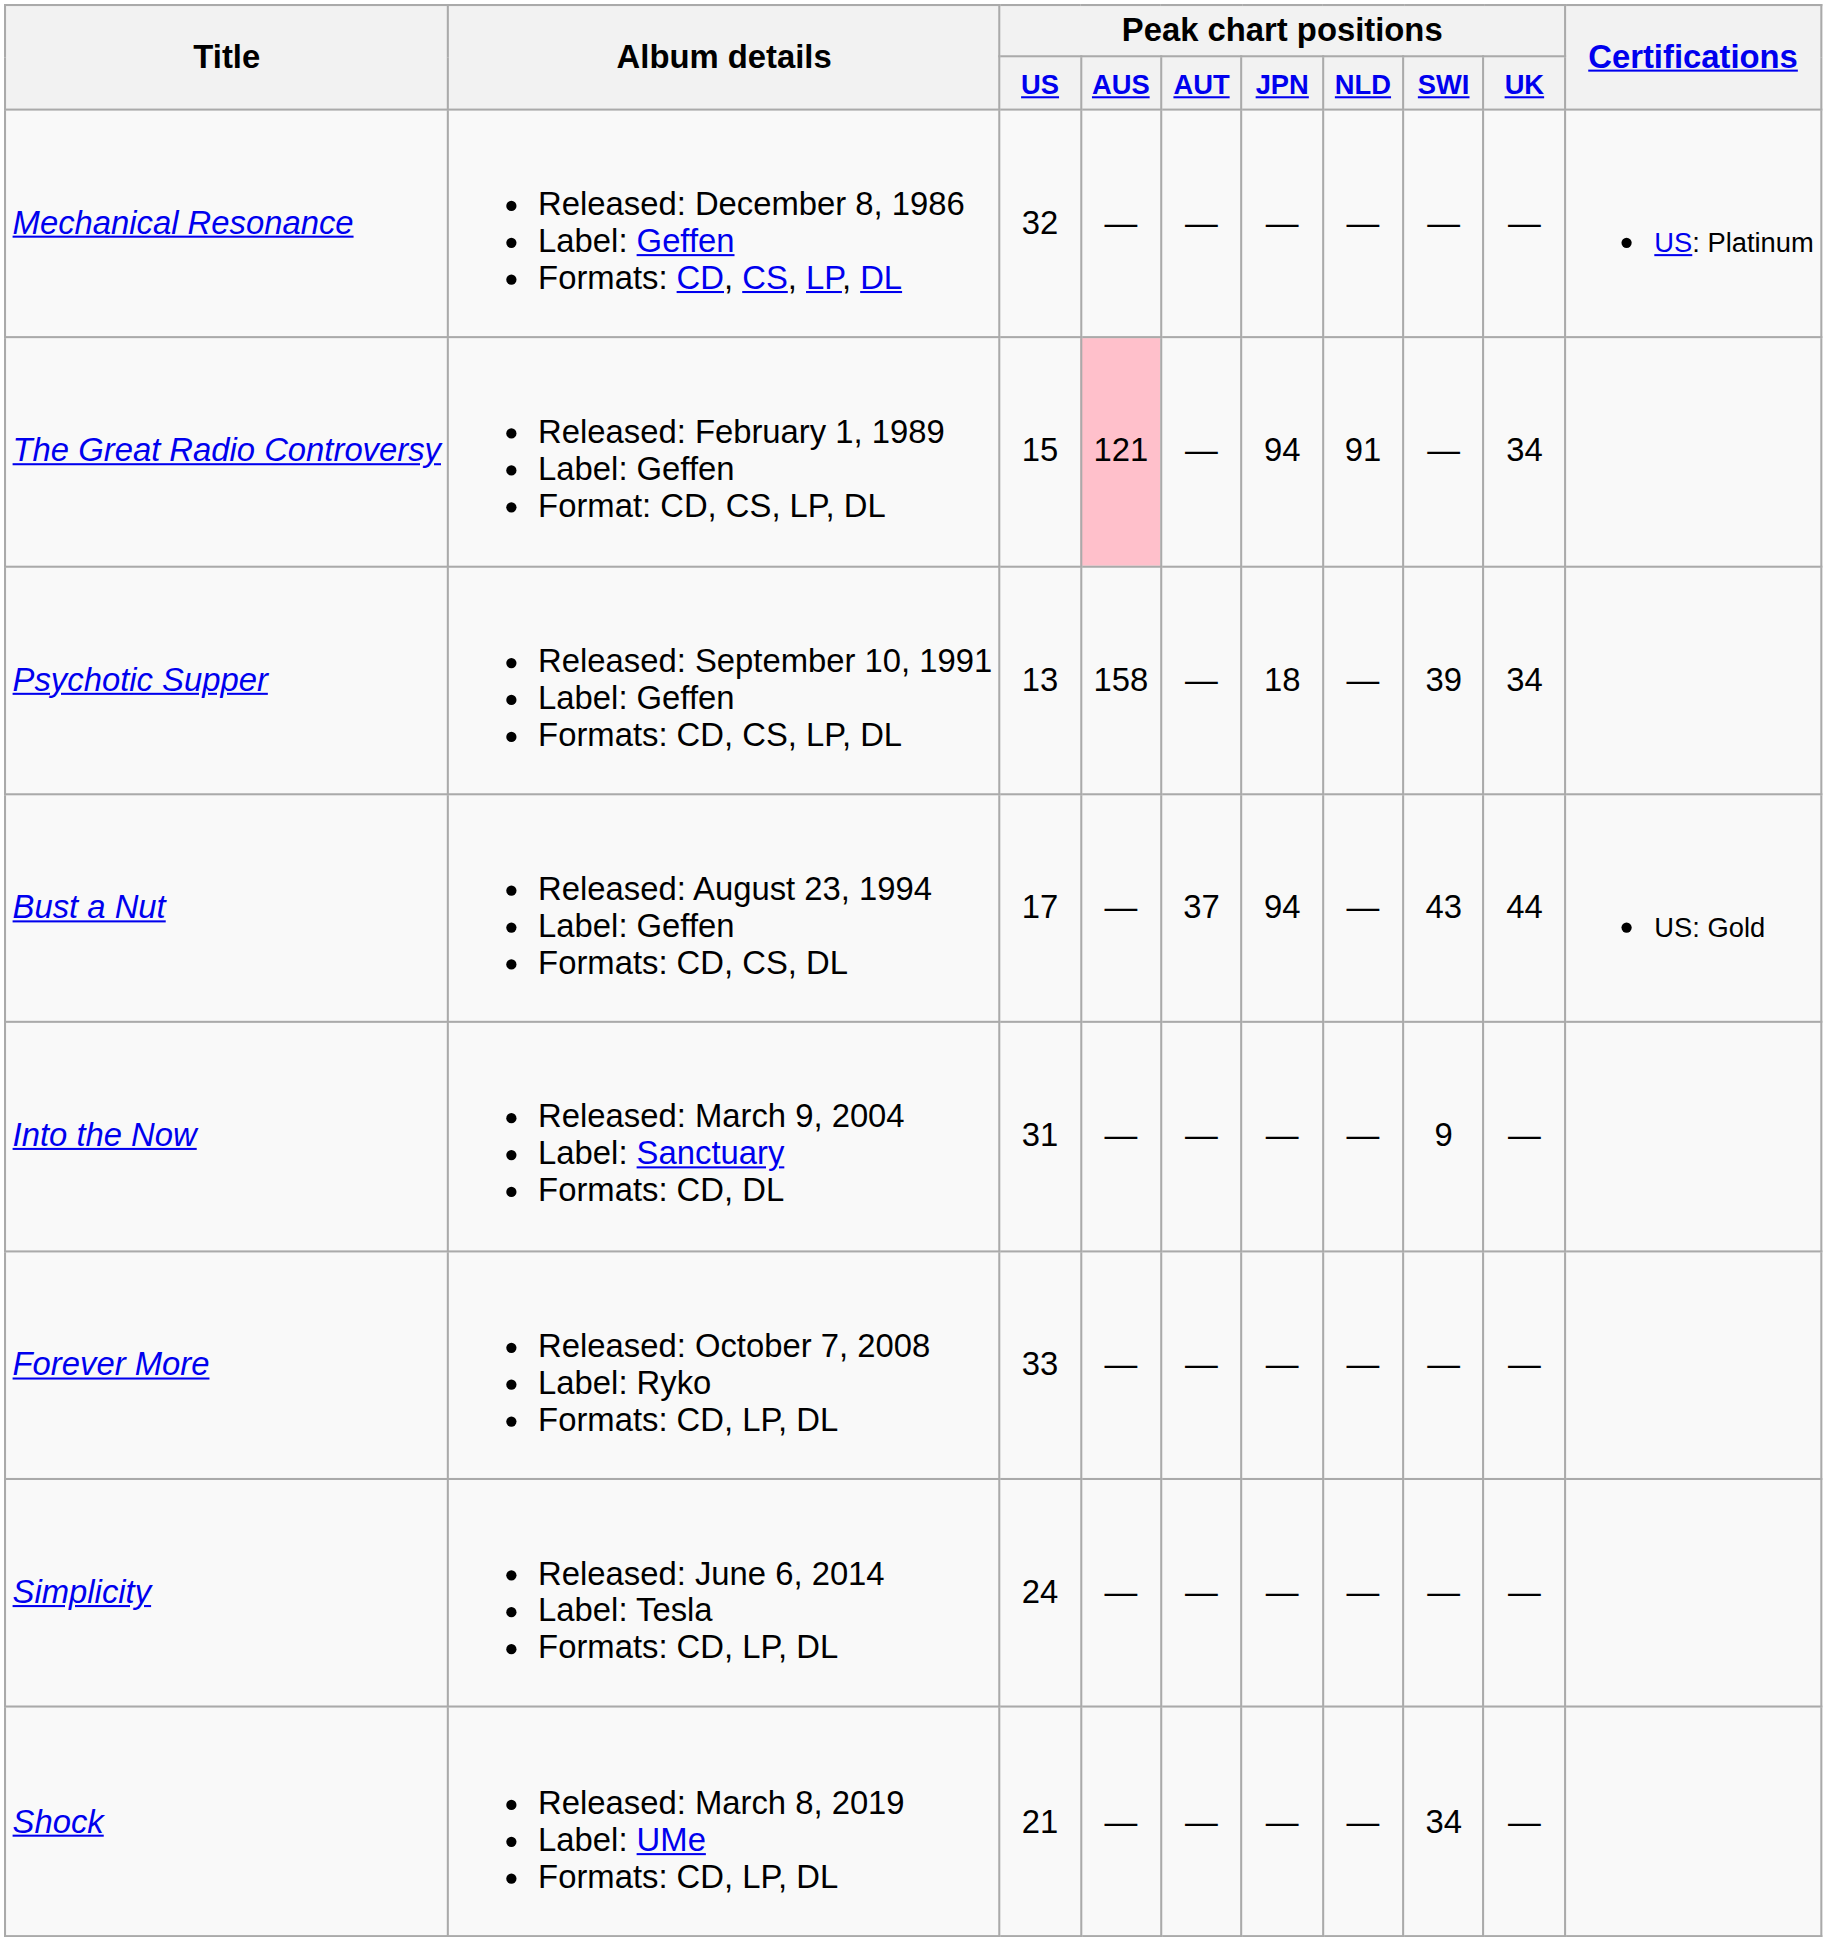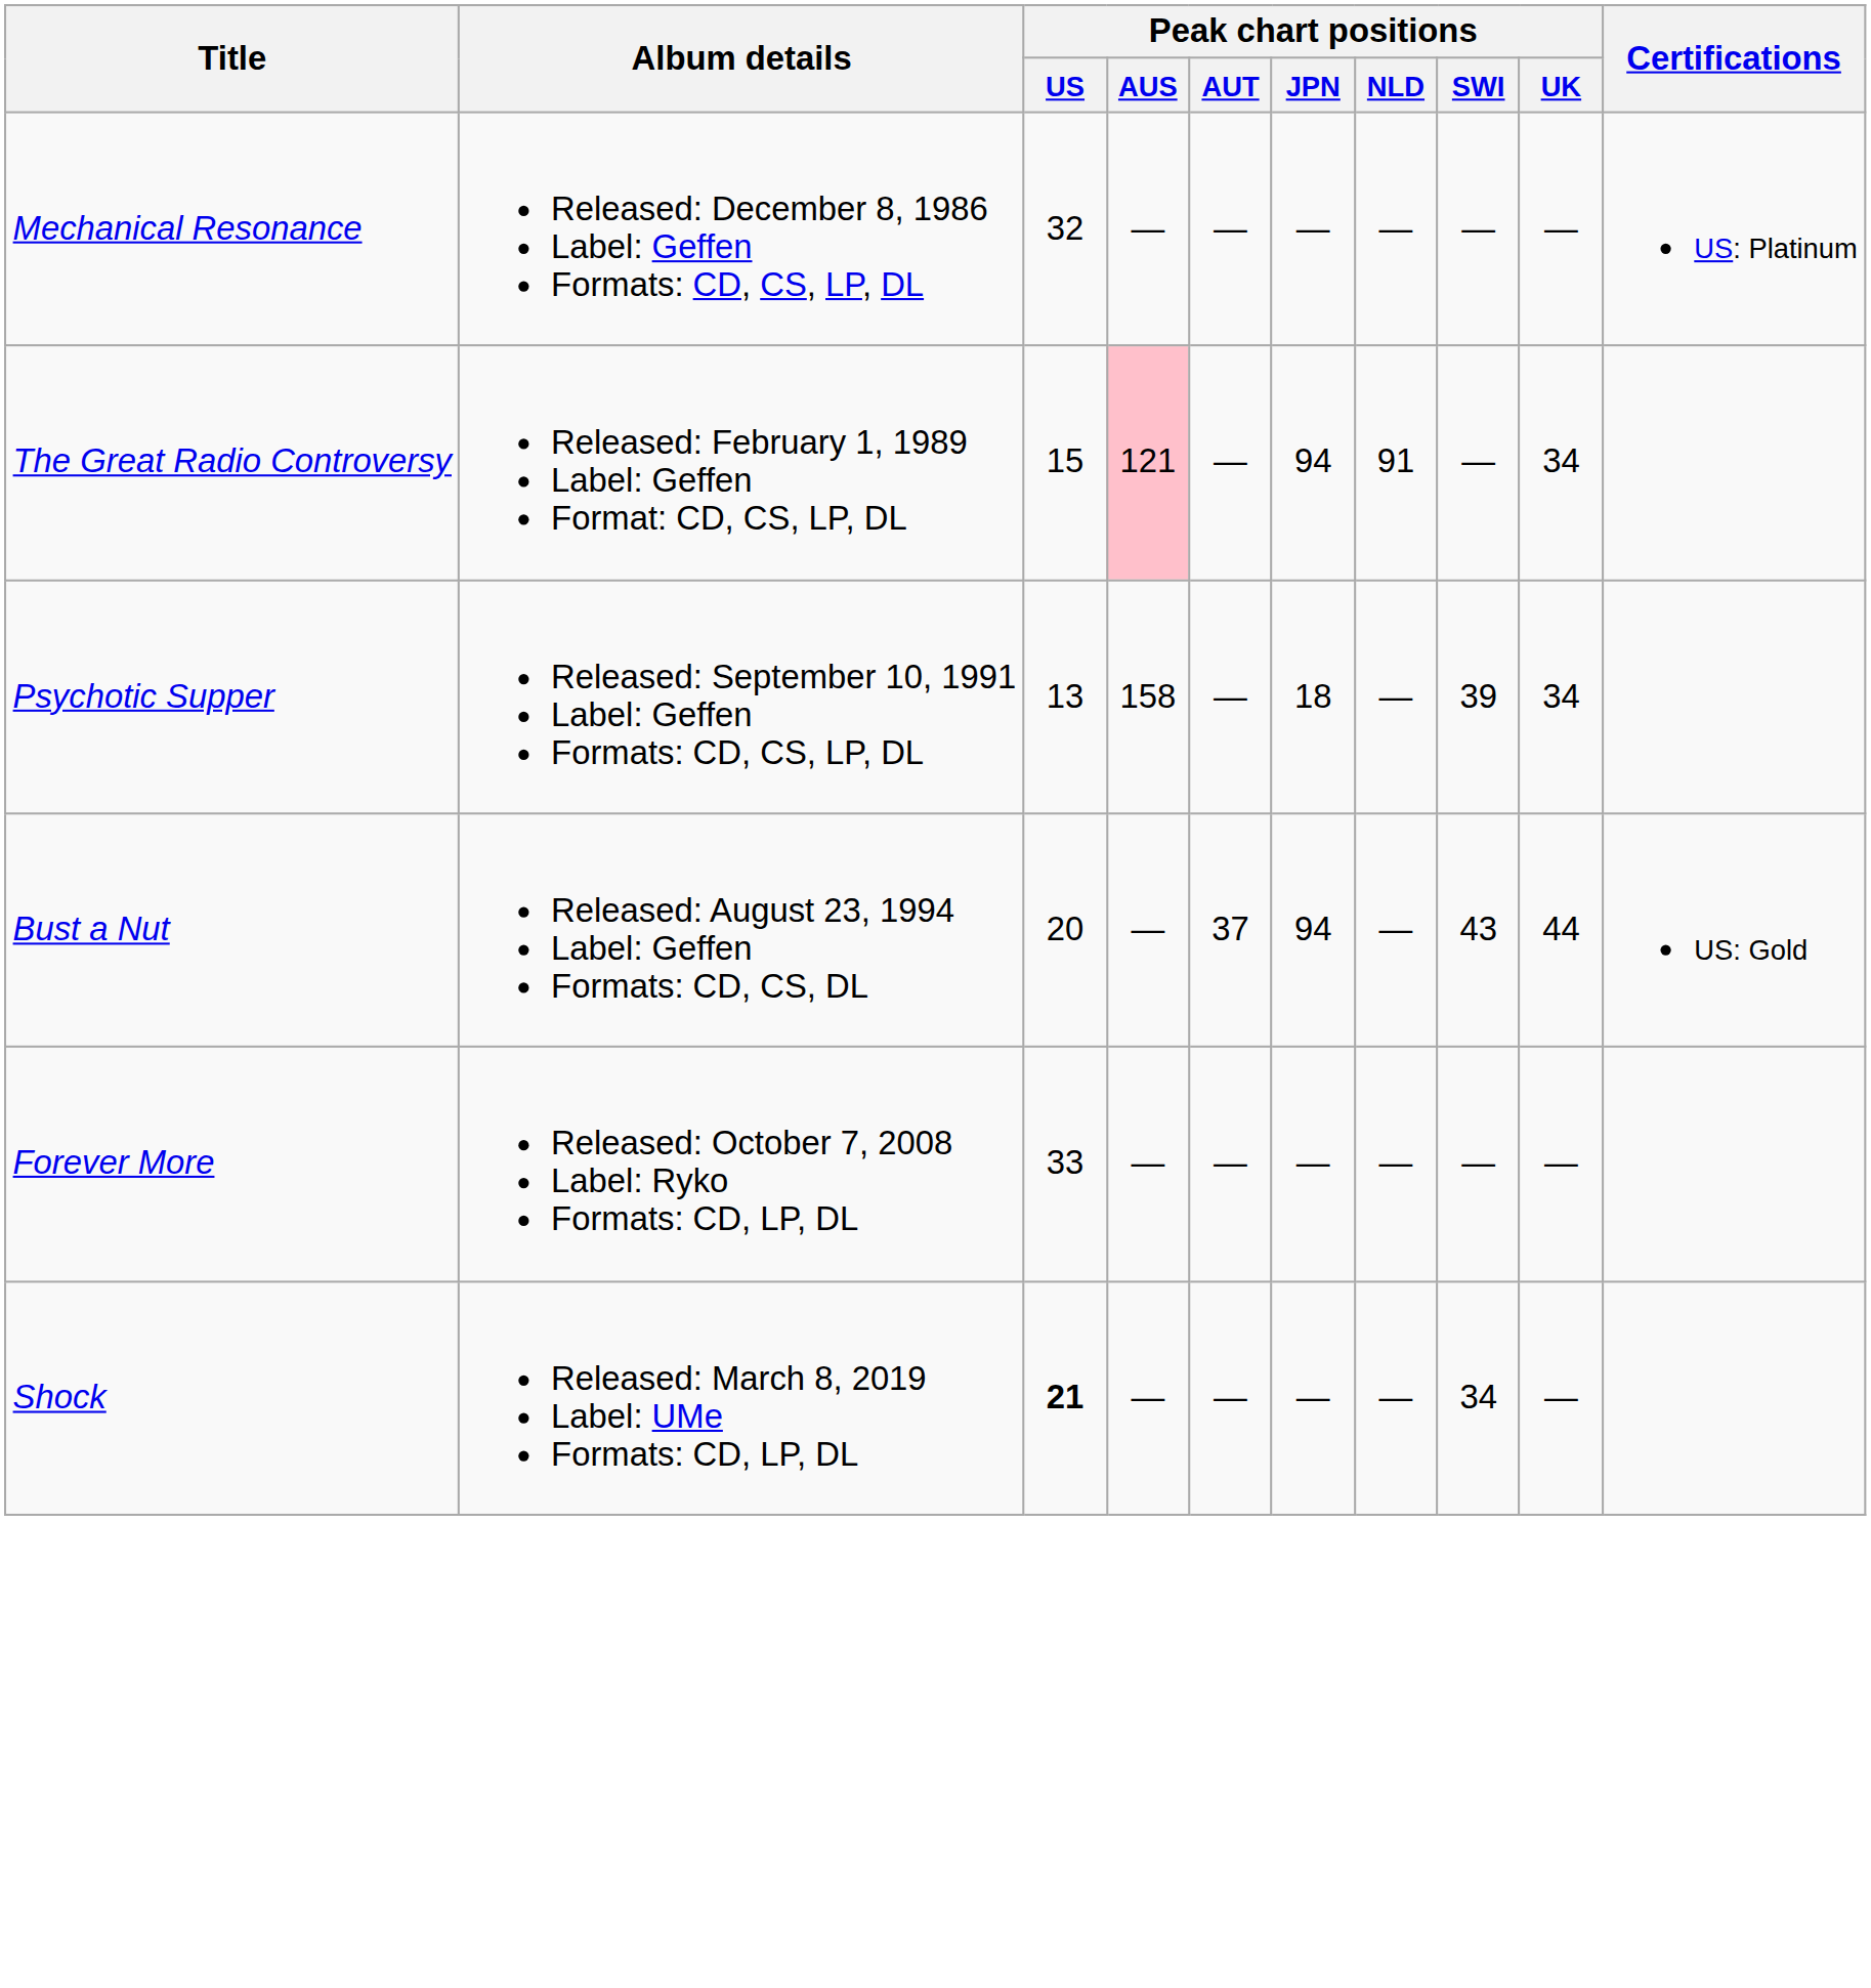Bust a Nut | Peak chart positions / US: 17 -> 20
- row: Into the Now | Released: March 9, 2004 Label: Sanctuary Formats: CD, DL | 31 | — | — | — | — | 9 | —
- row: Simplicity | Released: June 6, 2014 Label: Tesla Formats: CD, LP, DL | 24 | — | — | — | — | — | —
Shock | Peak chart positions / US: normal -> bold
